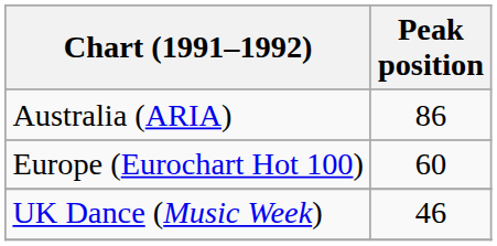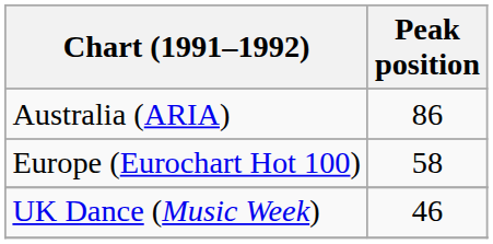Europe (Eurochart Hot 100) | Peak position: 60 -> 58
